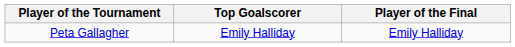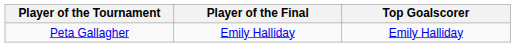columns swapped: Top Goalscorer <-> Player of the Final
